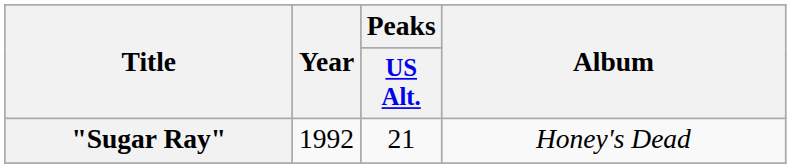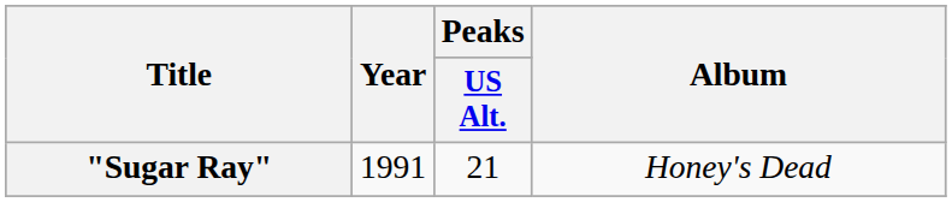"Sugar Ray" | Year: 1992 -> 1991
